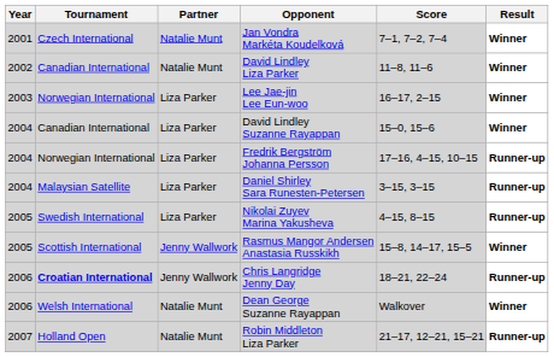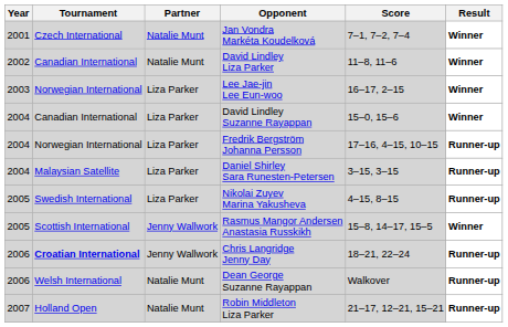Dean George Suzanne Rayappan | Result: Winner -> Runner-up
